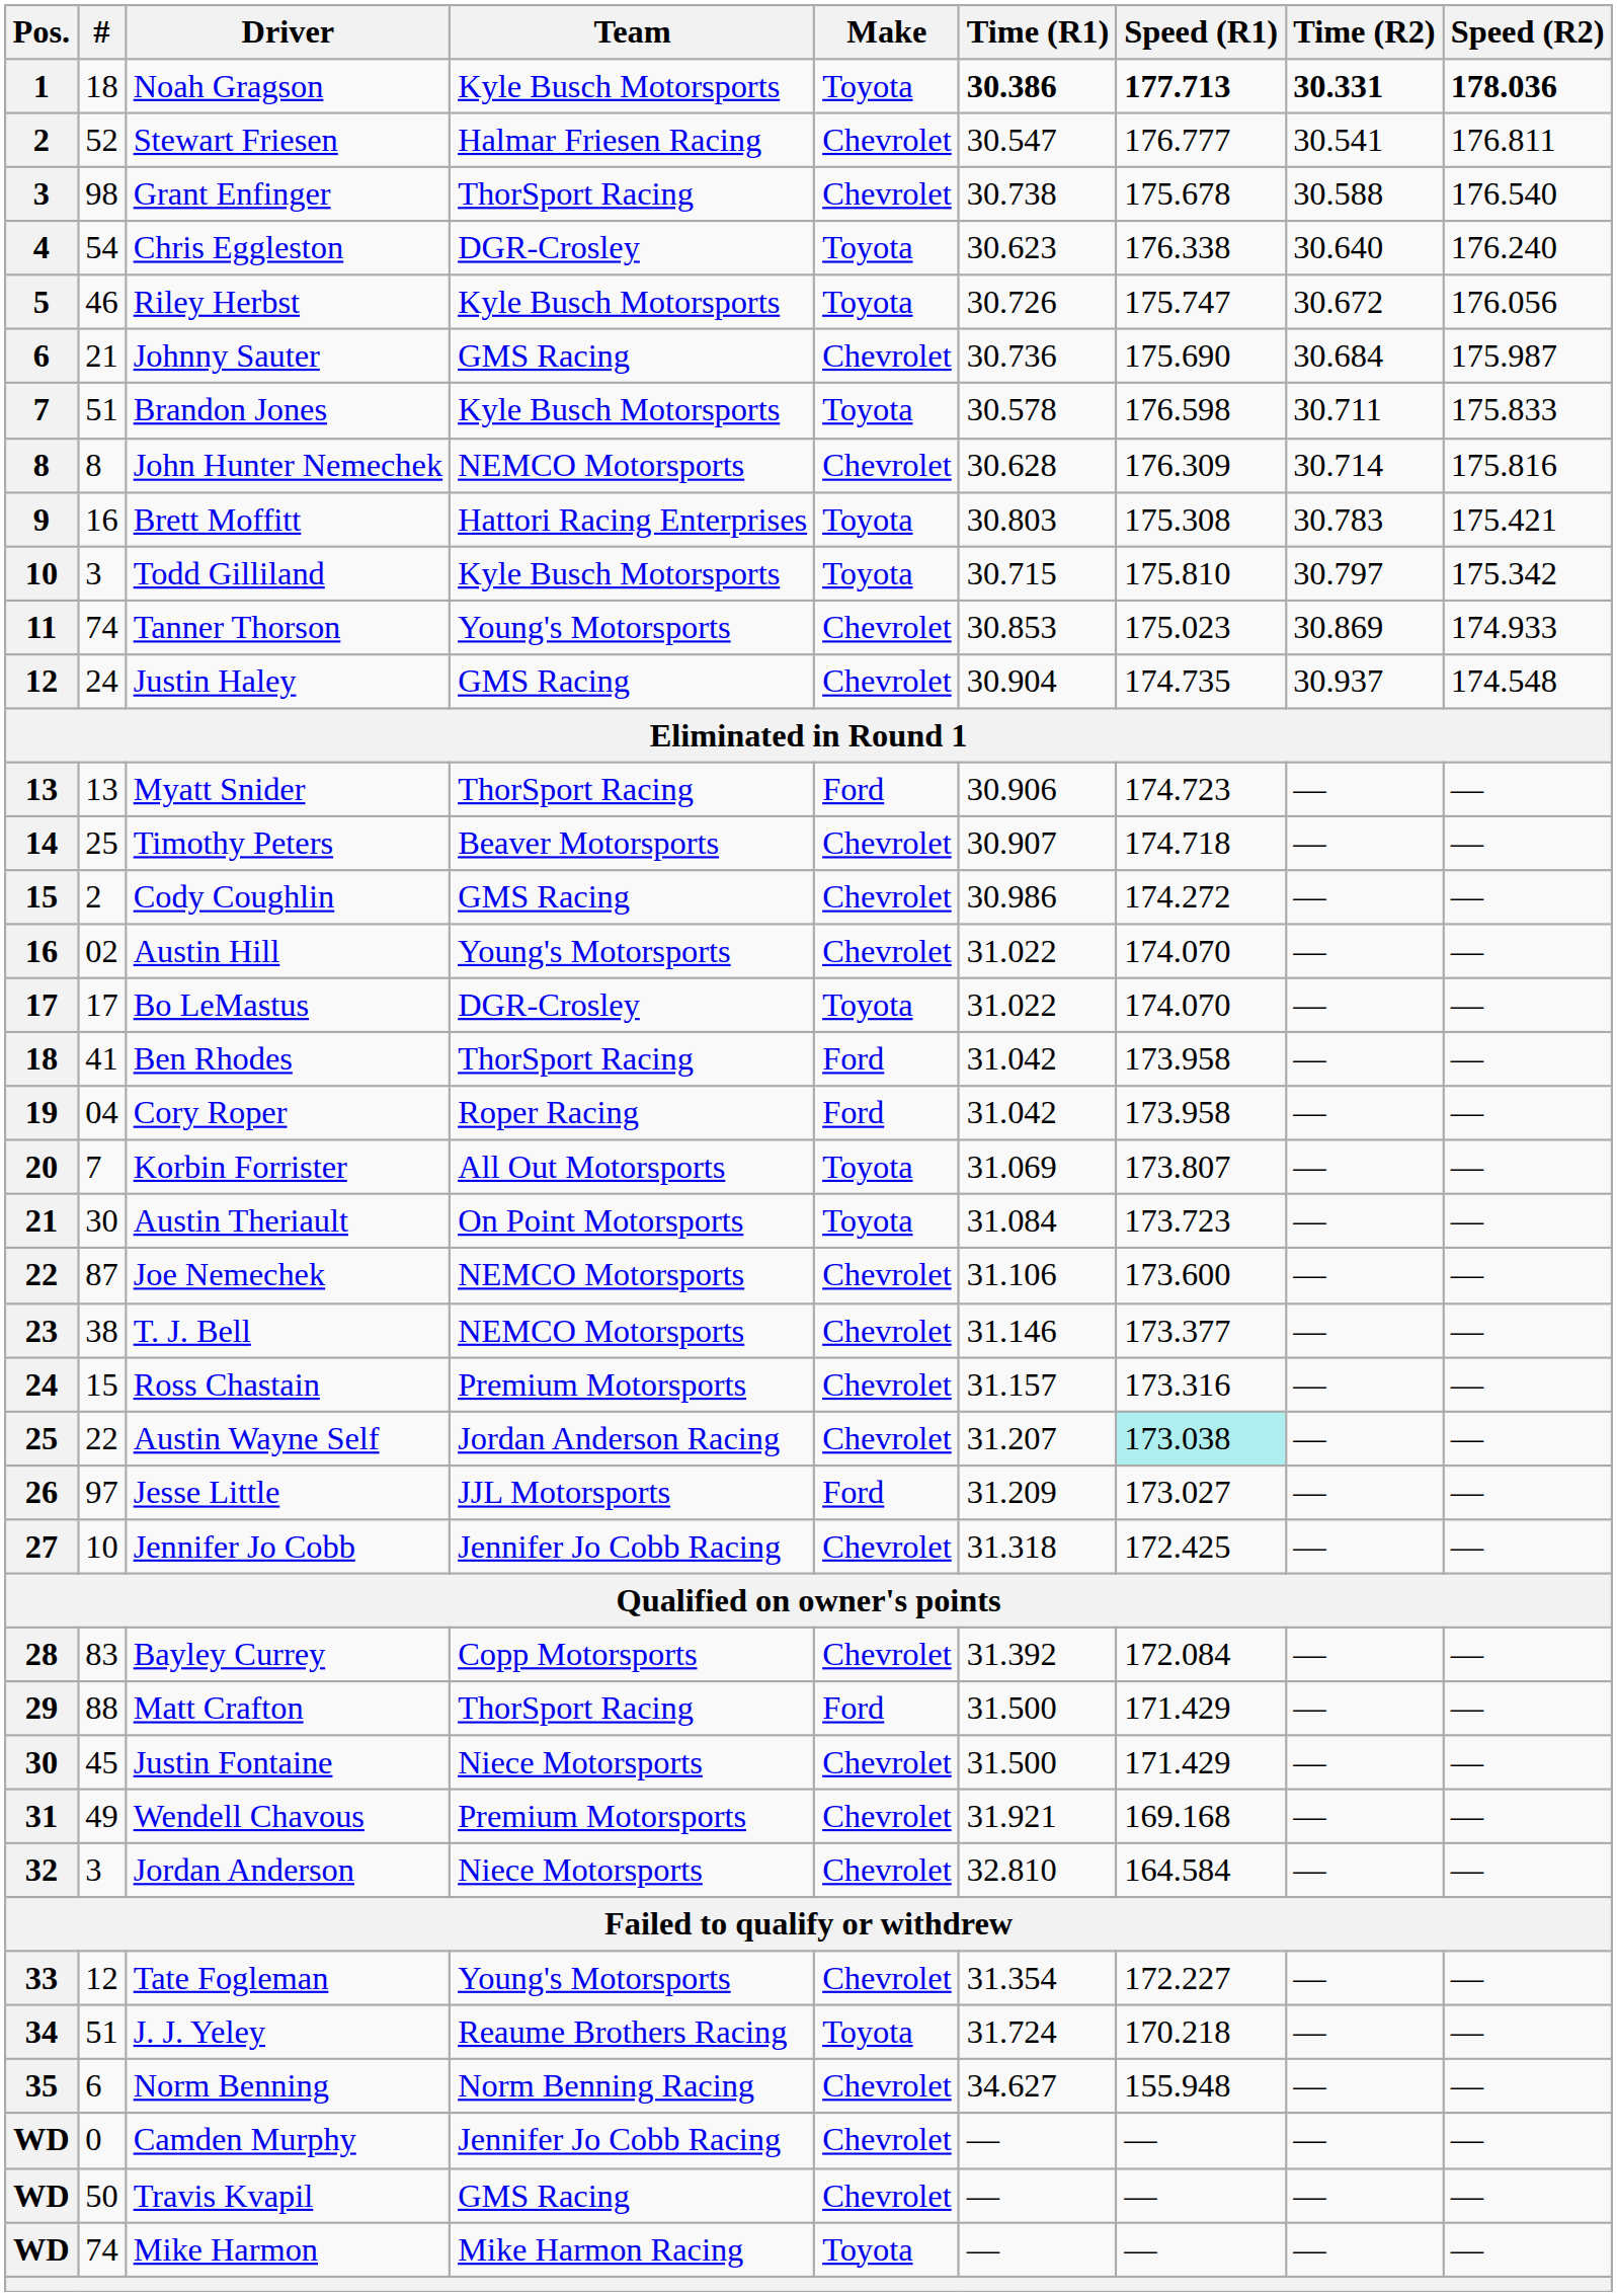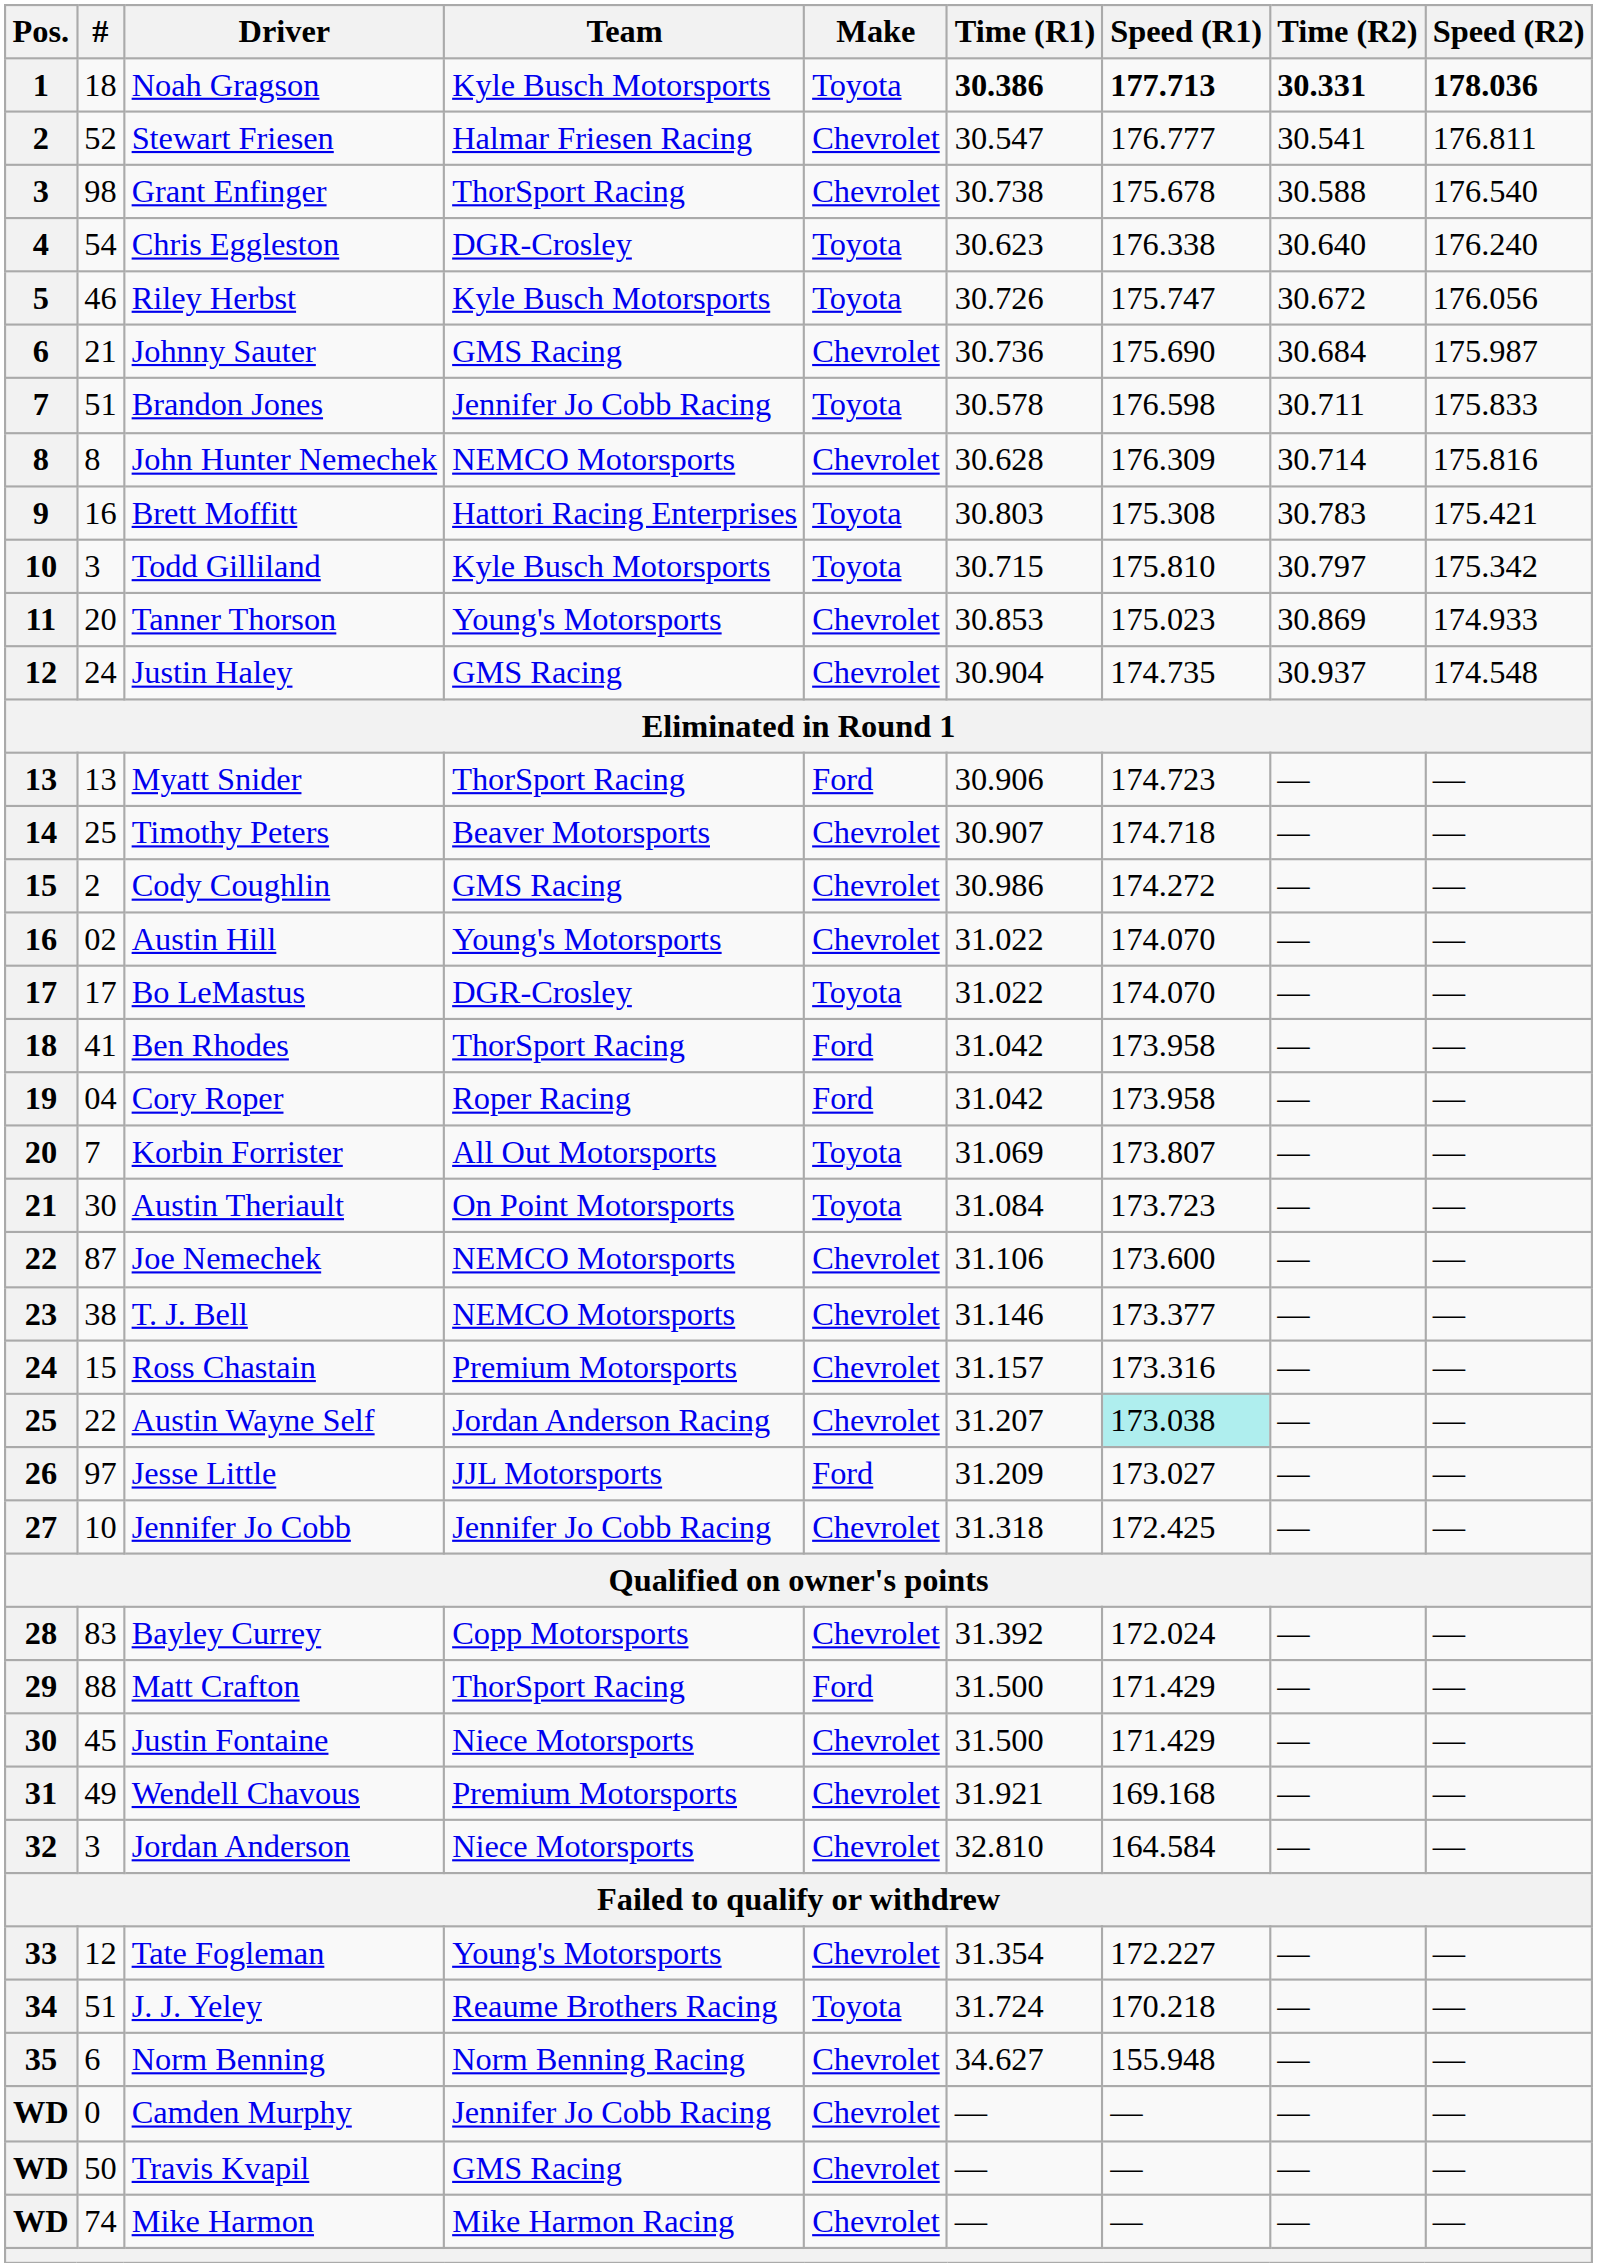Brandon Jones | Team: Kyle Busch Motorsports -> Jennifer Jo Cobb Racing
Tanner Thorson | #: 74 -> 20
Bayley Currey | Speed (R1): 172.084 -> 172.024
Mike Harmon | Make: Toyota -> Chevrolet
